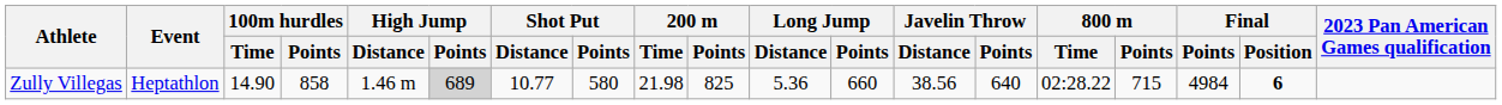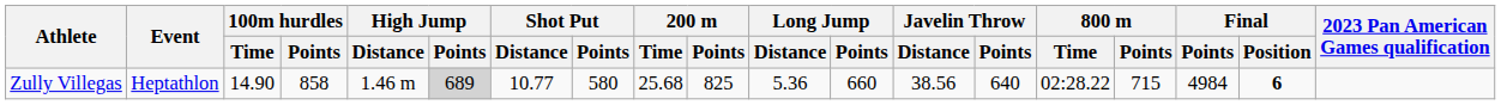Zully Villegas | 200 m / Time: 21.98 -> 25.68
